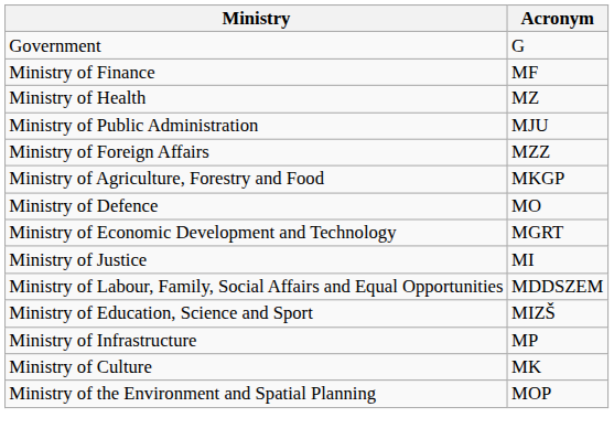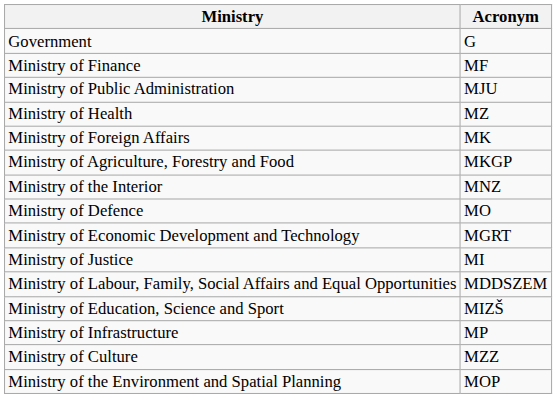rows swapped: Ministry of Public Administration <-> Ministry of Health
Ministry of Foreign Affairs | Acronym: MZZ -> MK
+ row: Ministry of the Interior | MNZ
Ministry of Culture | Acronym: MK -> MZZ
